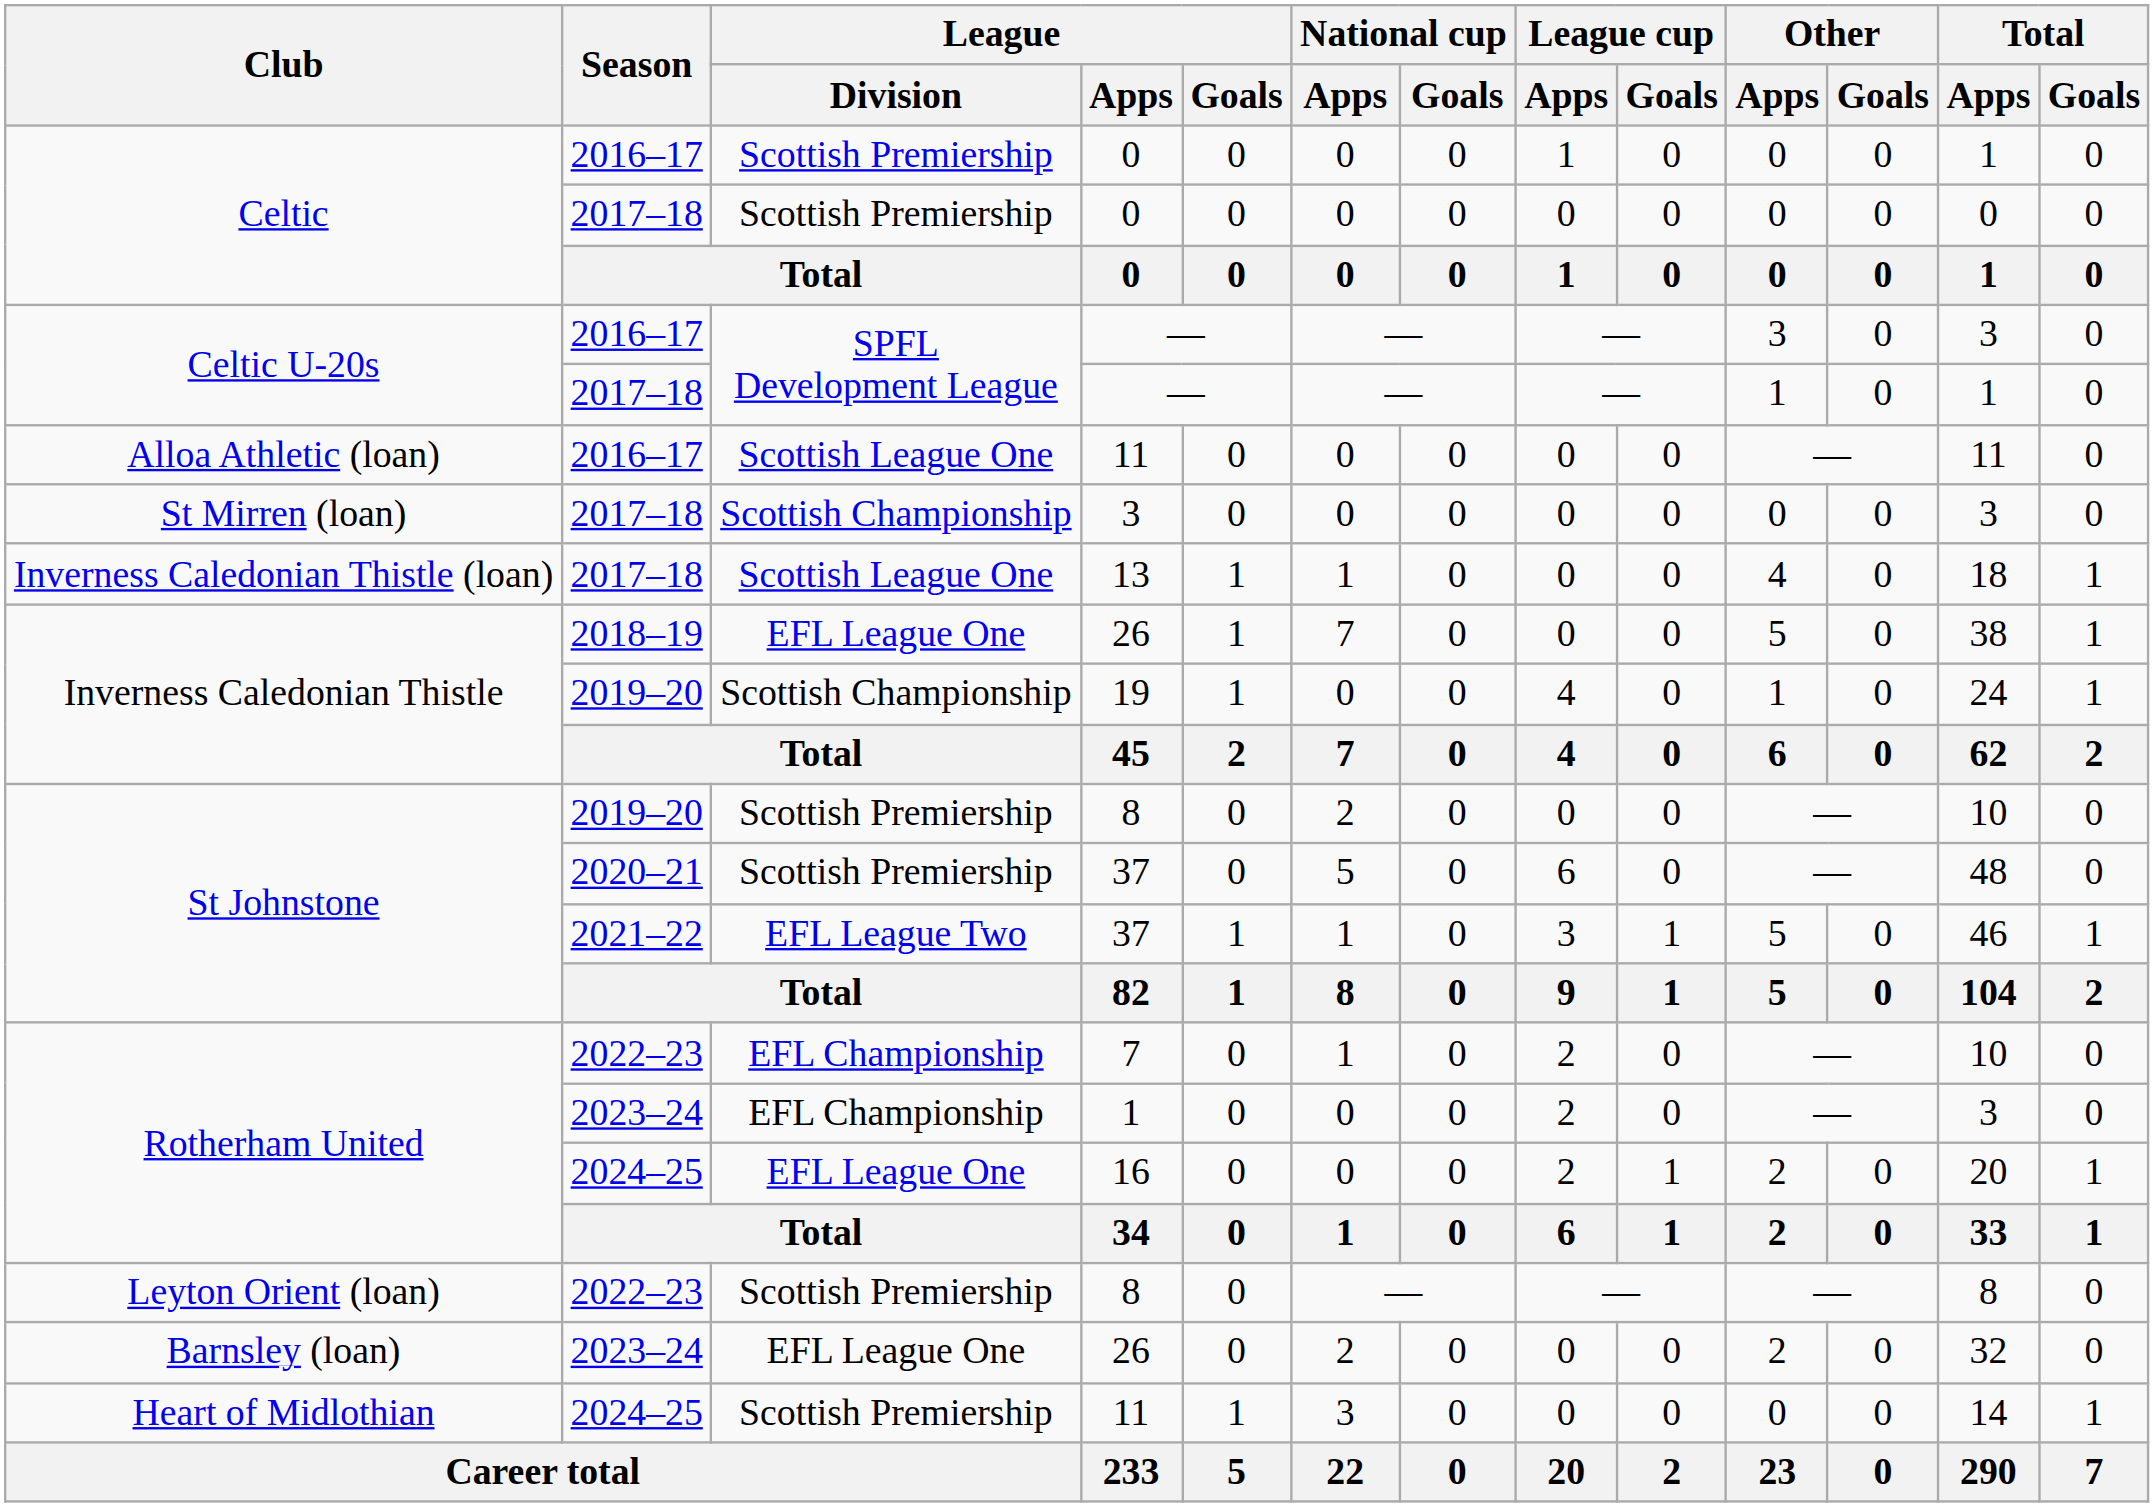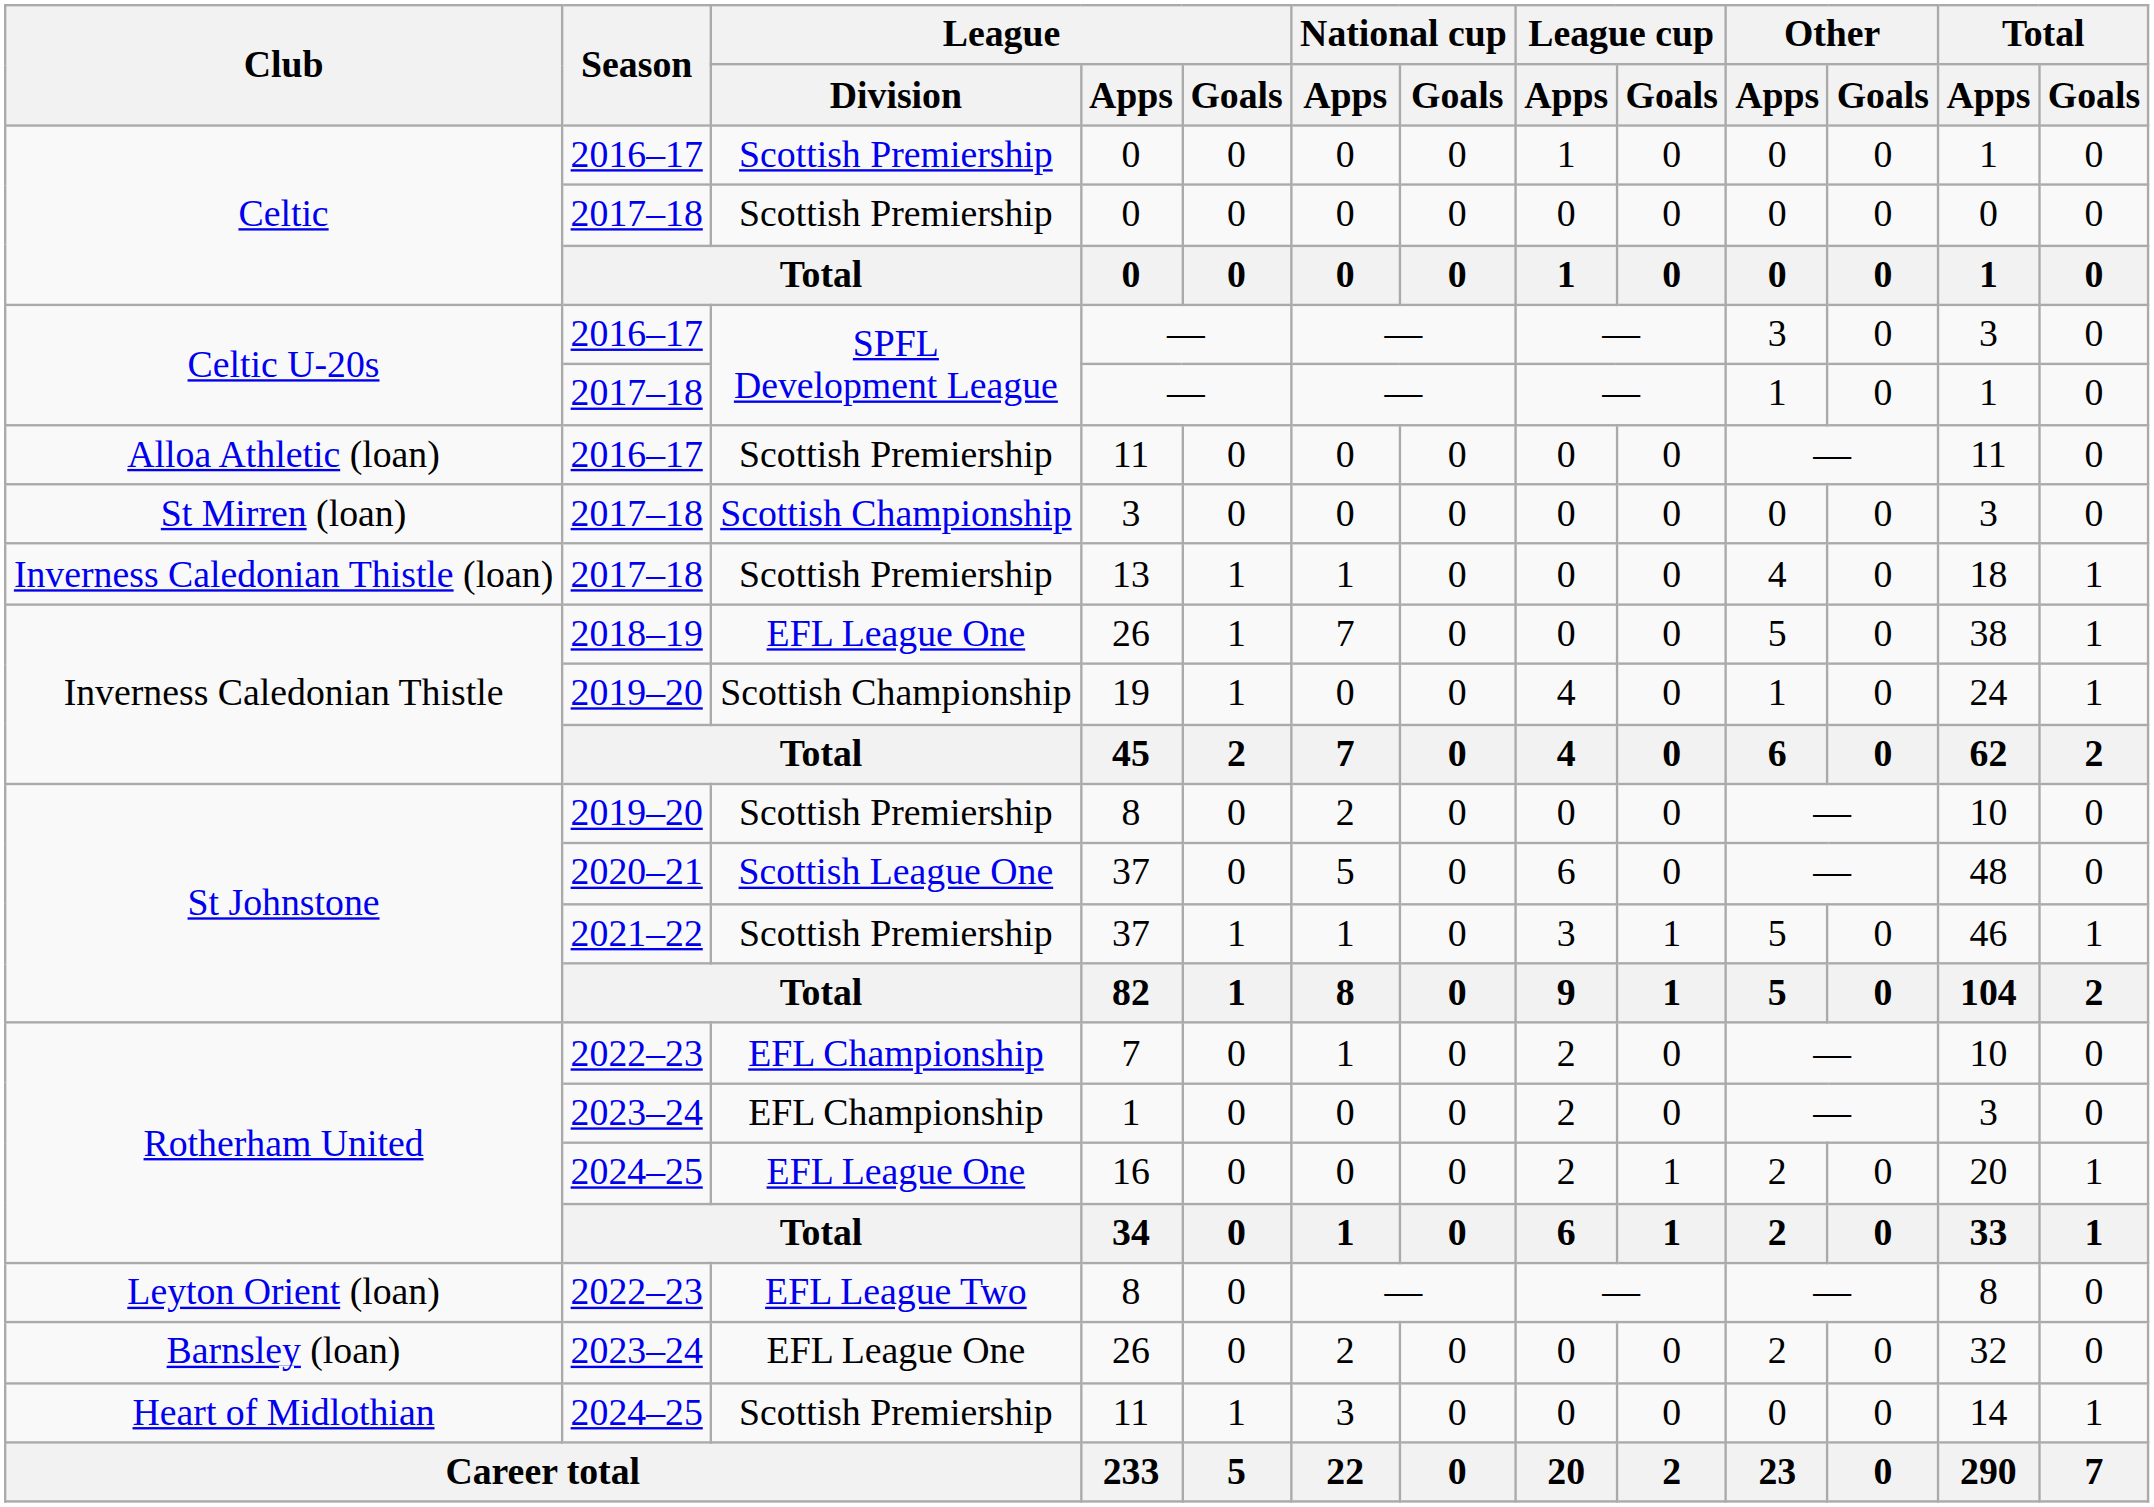2016–17 / 11 | League / Division: Scottish League One -> Scottish Premiership
13 | League / Division: Scottish League One -> Scottish Premiership
2020–21 / 37 | League / Division: Scottish Premiership -> Scottish League One
2021–22 / 37 | League / Division: EFL League Two -> Scottish Premiership
2022–23 / 8 | League / Division: Scottish Premiership -> EFL League Two
